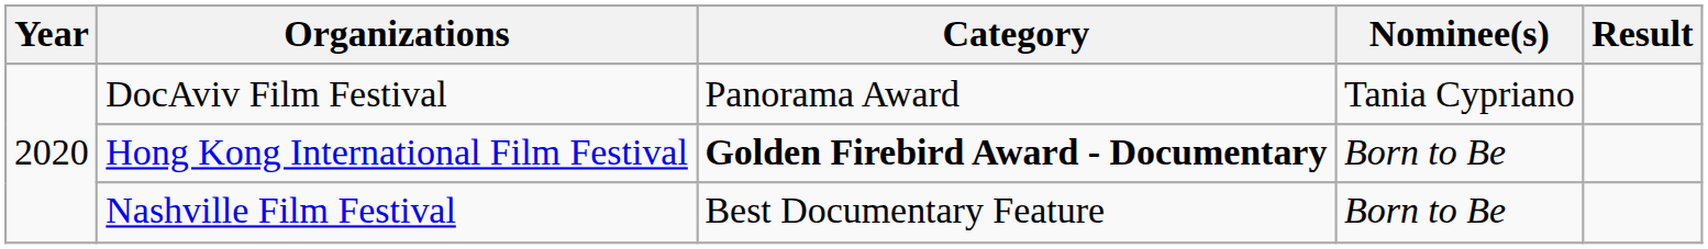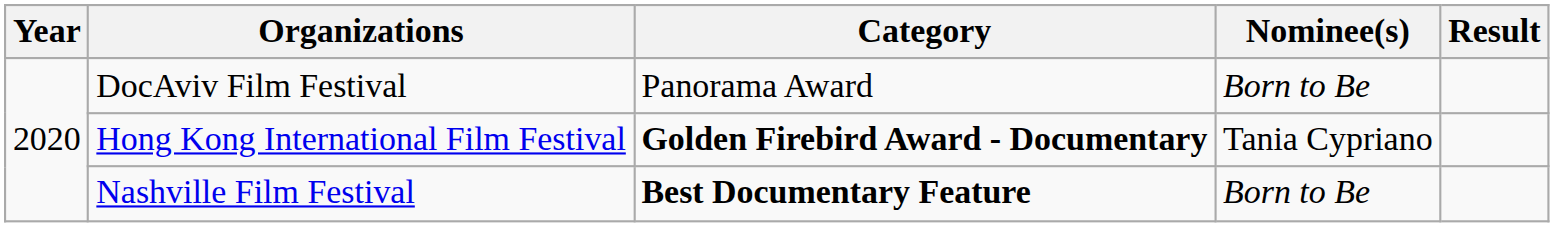DocAviv Film Festival | Nominee(s): Tania Cypriano -> Born to Be
Hong Kong International Film Festival | Nominee(s): Born to Be -> Tania Cypriano
Nashville Film Festival | Category: normal -> bold
